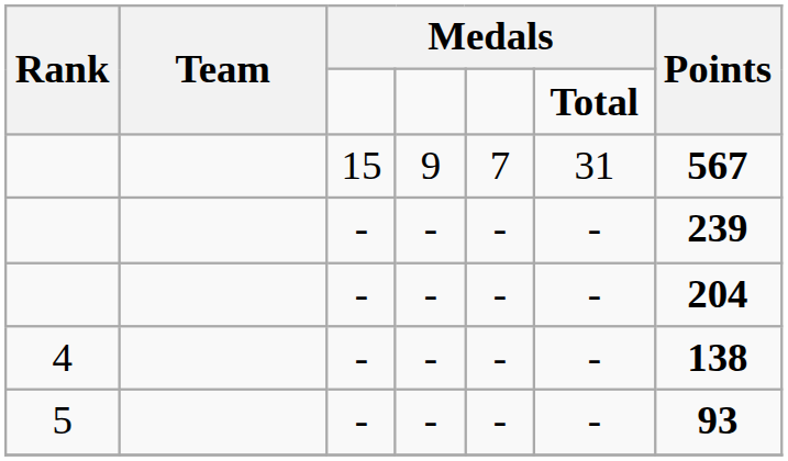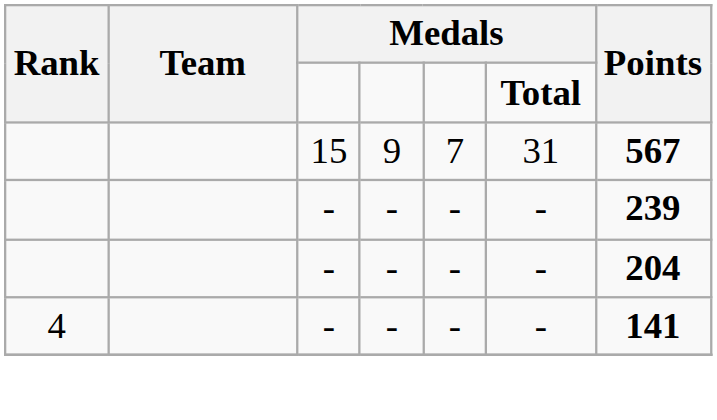4 | Points: 138 -> 141
- row: 5 | - | - | - | - | 93
